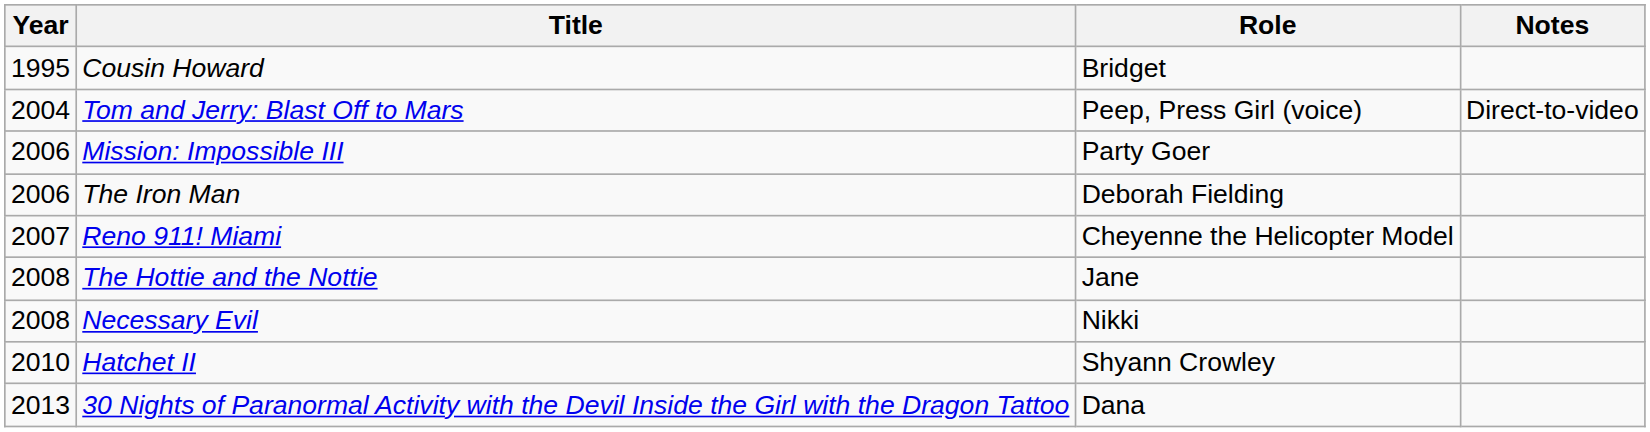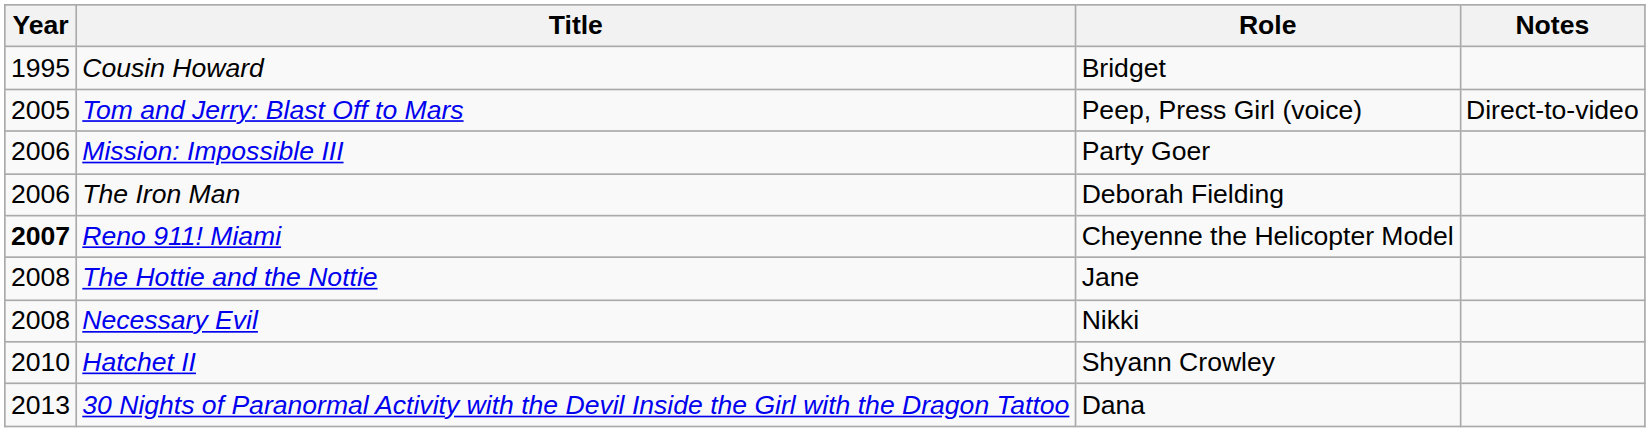Tom and Jerry: Blast Off to Mars | Year: 2004 -> 2005
Reno 911! Miami | Year: normal -> bold
